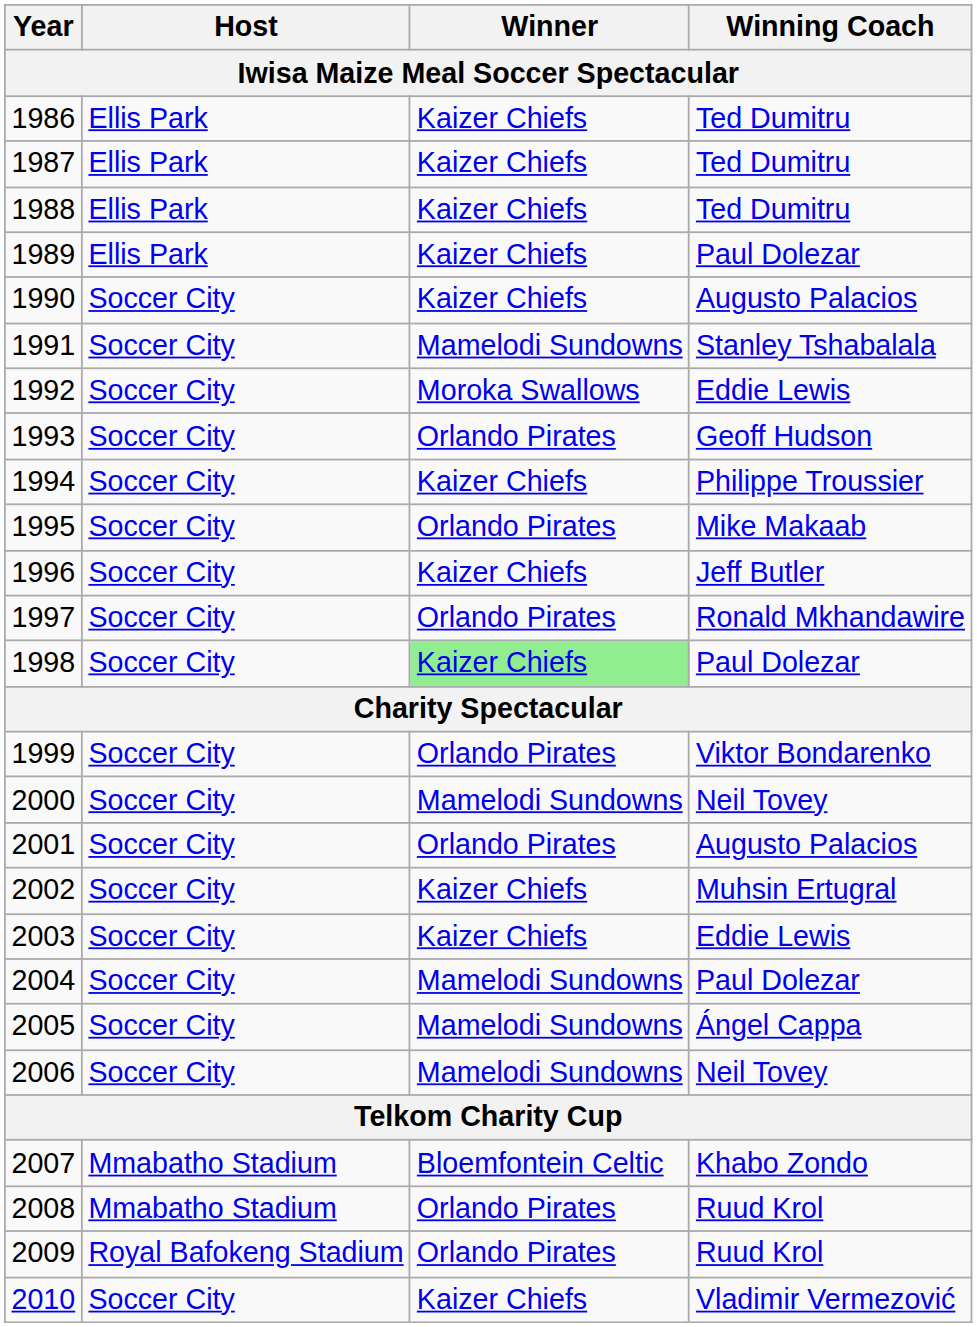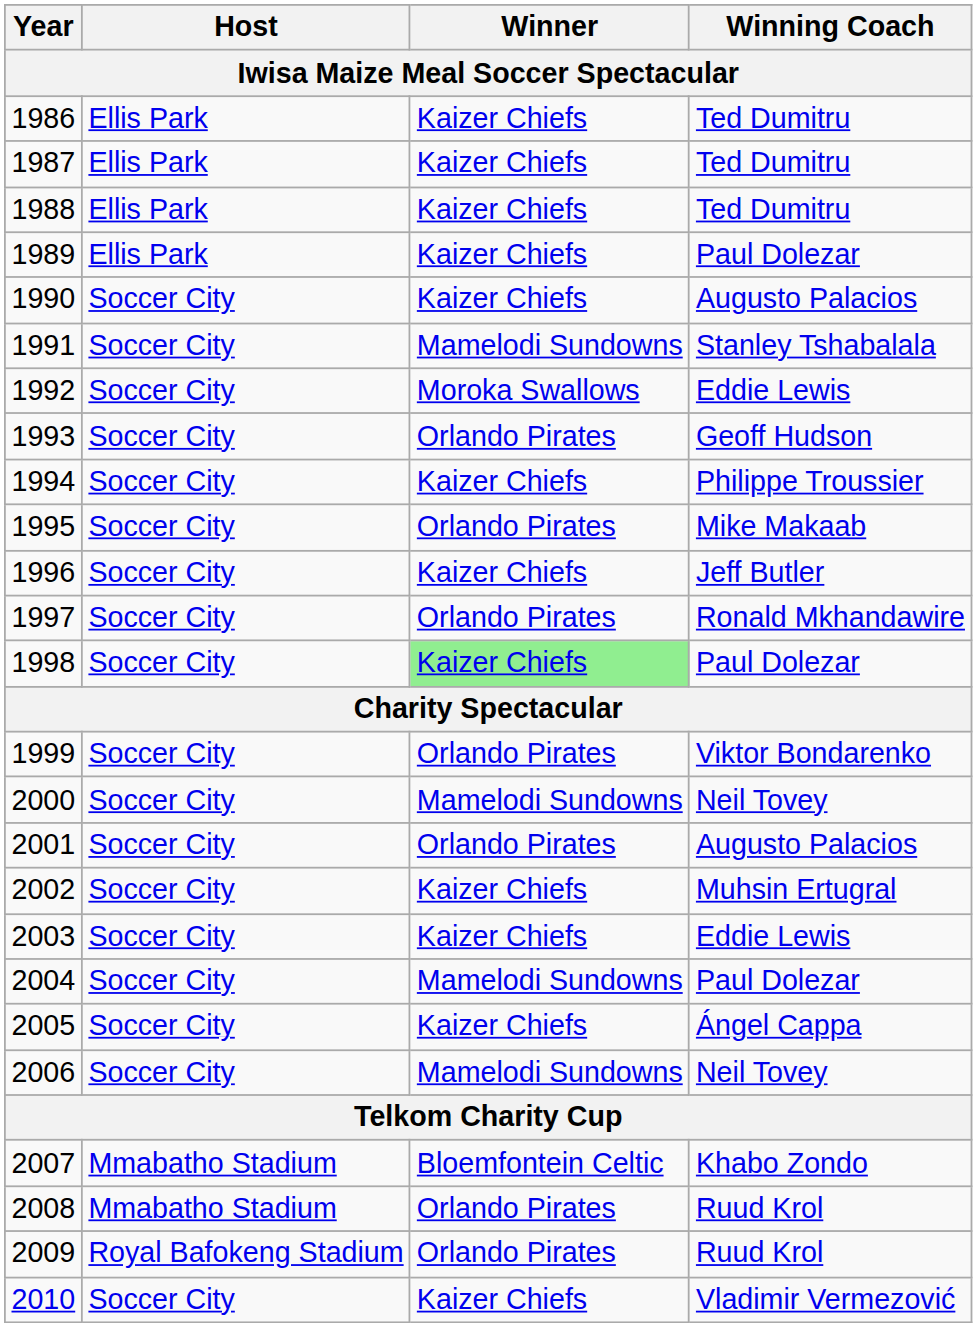2005 | Winner: Mamelodi Sundowns -> Kaizer Chiefs
